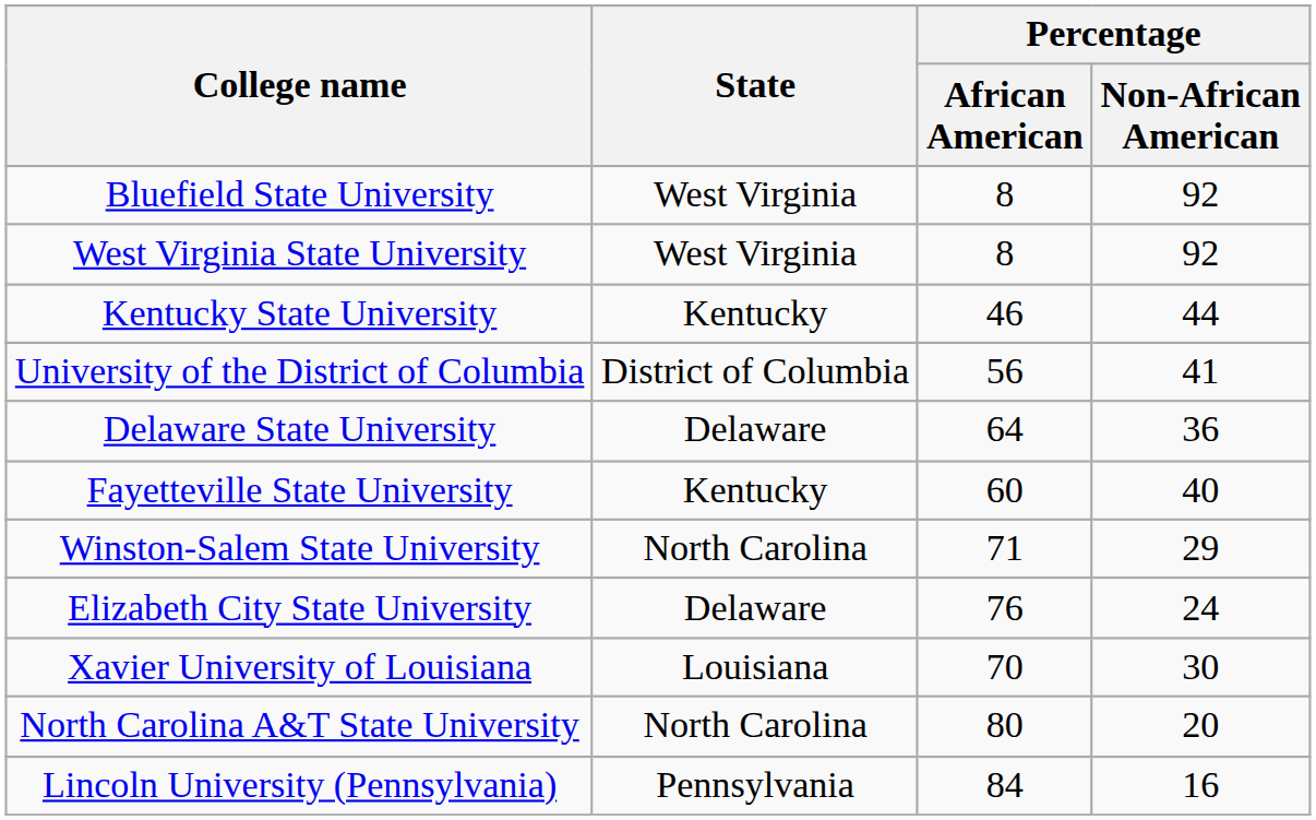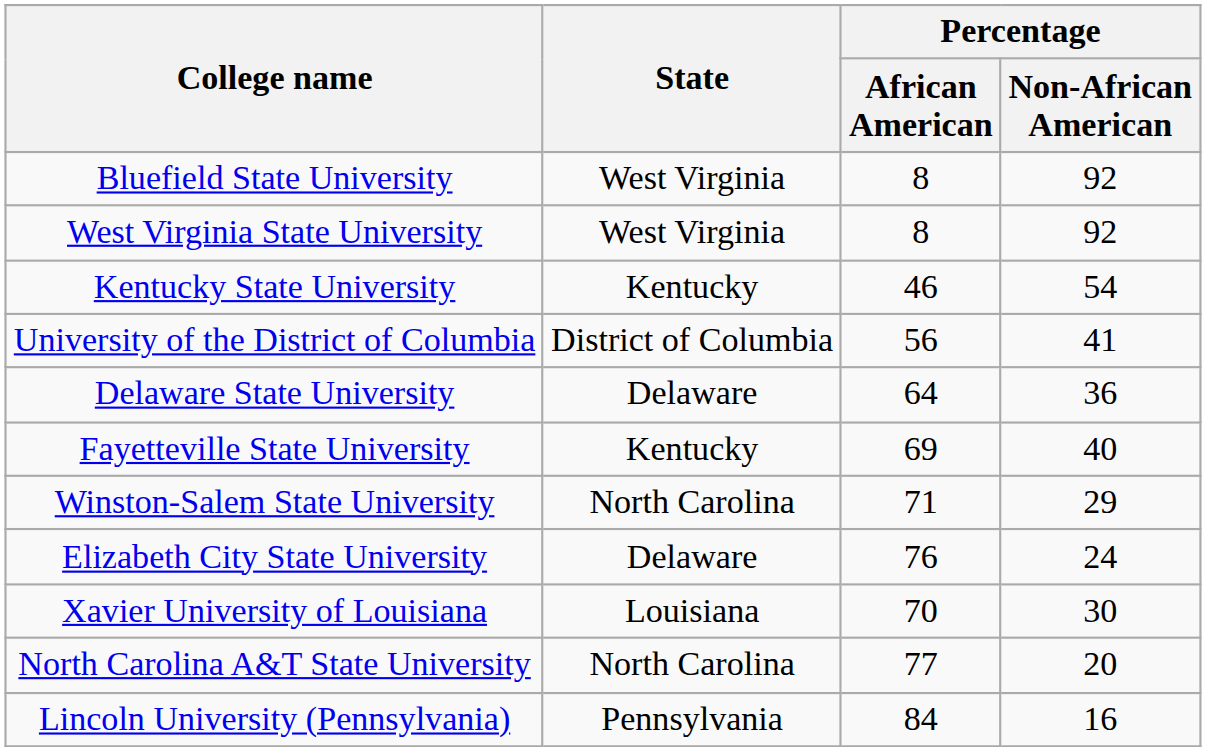Kentucky State University | Percentage / Non-African American: 44 -> 54
Fayetteville State University | Percentage / African American: 60 -> 69
North Carolina A&T State University | Percentage / African American: 80 -> 77
